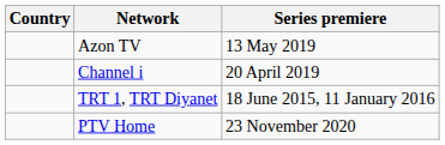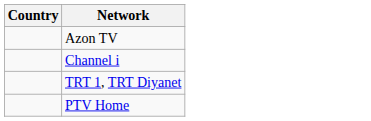- column: Series premiere | 13 May 2019 | 20 April 2019 | 18 June 2015, 11 January 2016 | 23 November 2020
